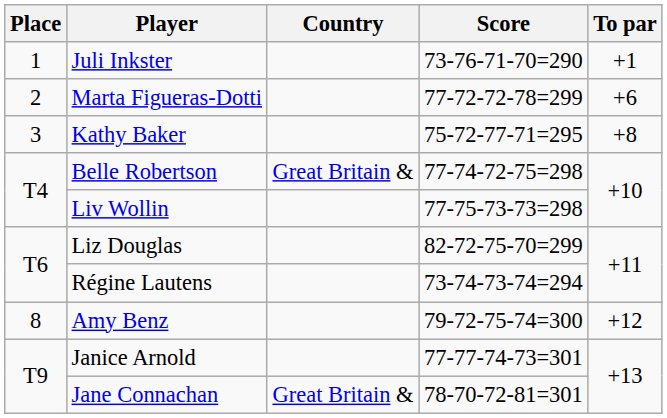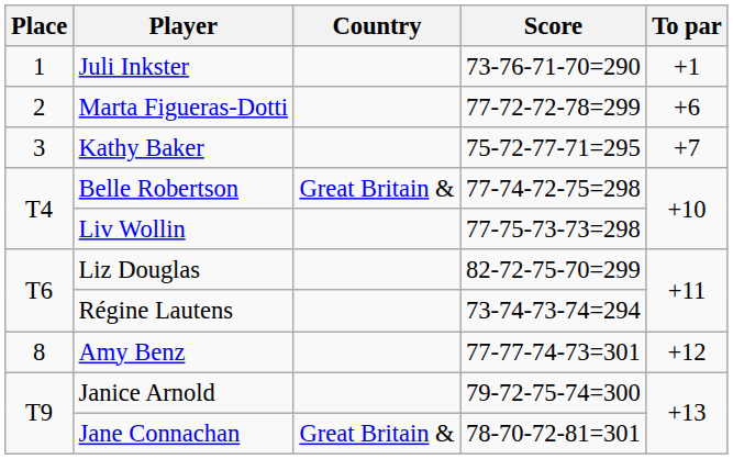Kathy Baker | To par: +8 -> +7
Amy Benz | Score: 79-72-75-74=300 -> 77-77-74-73=301
Janice Arnold | Score: 77-77-74-73=301 -> 79-72-75-74=300
